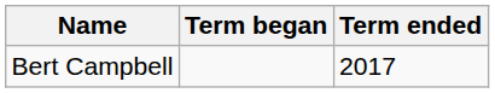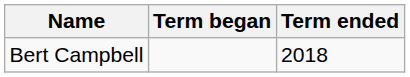Bert Campbell | Term ended: 2017 -> 2018
